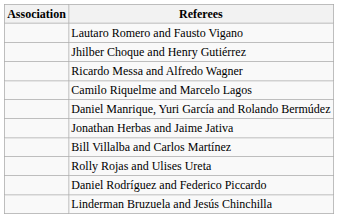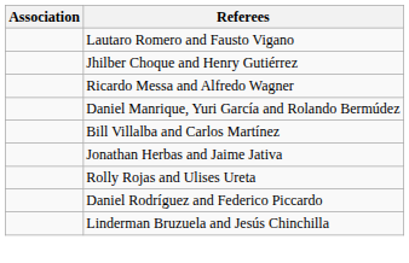- row: Camilo Riquelme and Marcelo Lagos
rows swapped: Jonathan Herbas and Jaime Jativa <-> Bill Villalba and Carlos Martínez
